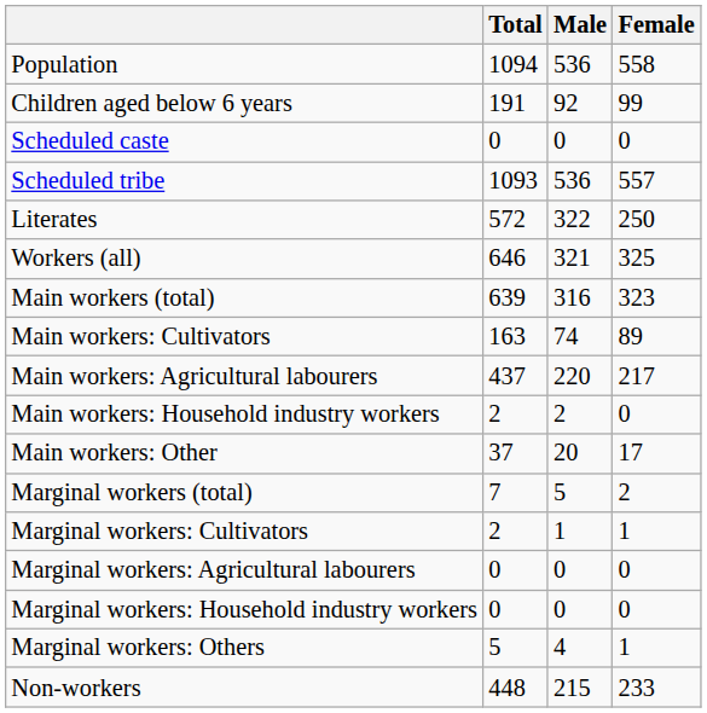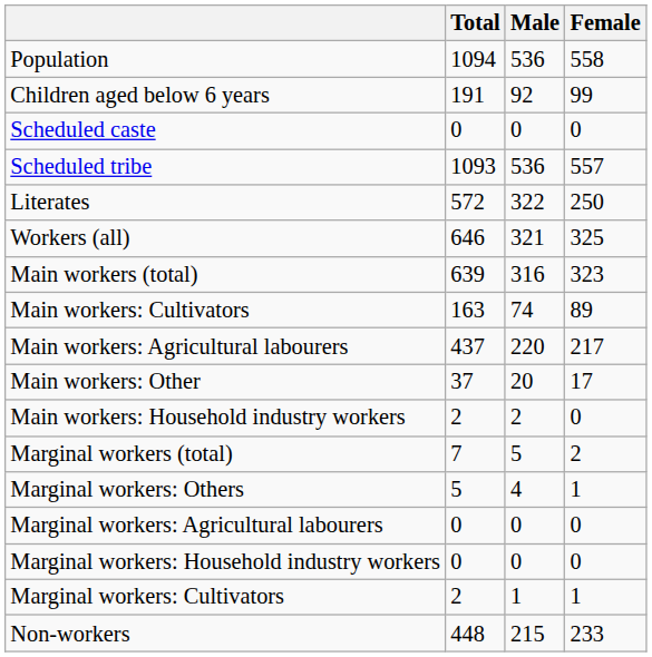rows swapped: Main workers: Household industry workers <-> Main workers: Other
rows swapped: Marginal workers: Cultivators <-> Marginal workers: Others
